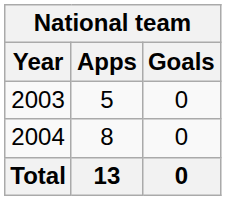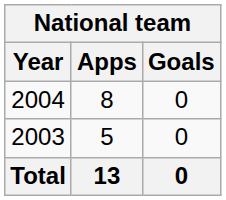rows swapped: 2003 <-> 2004
